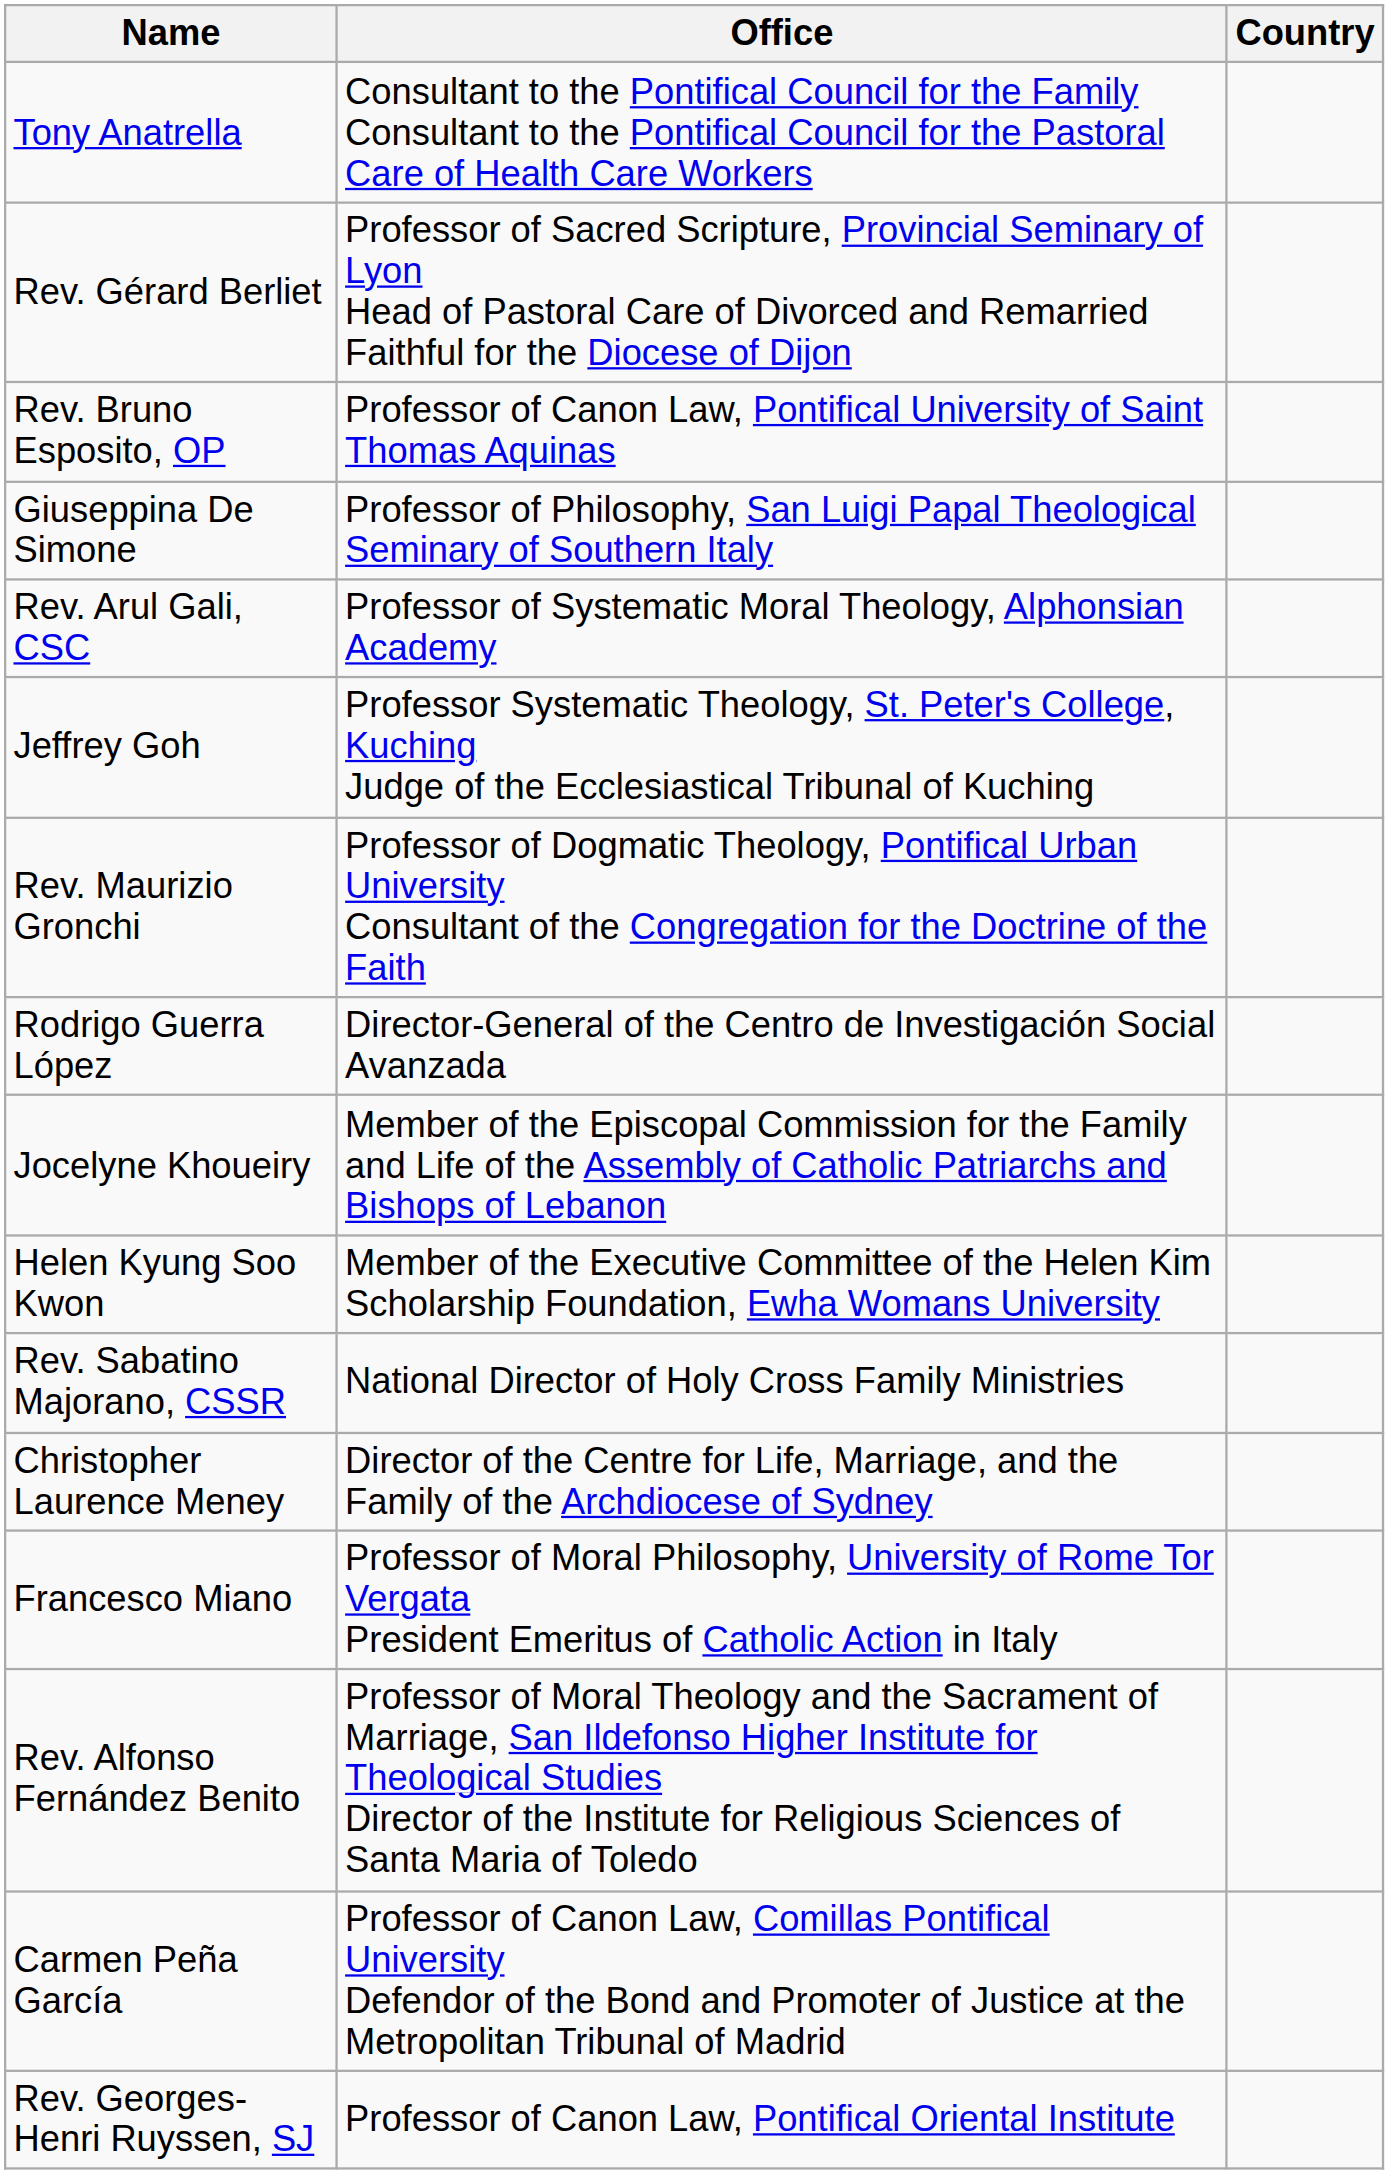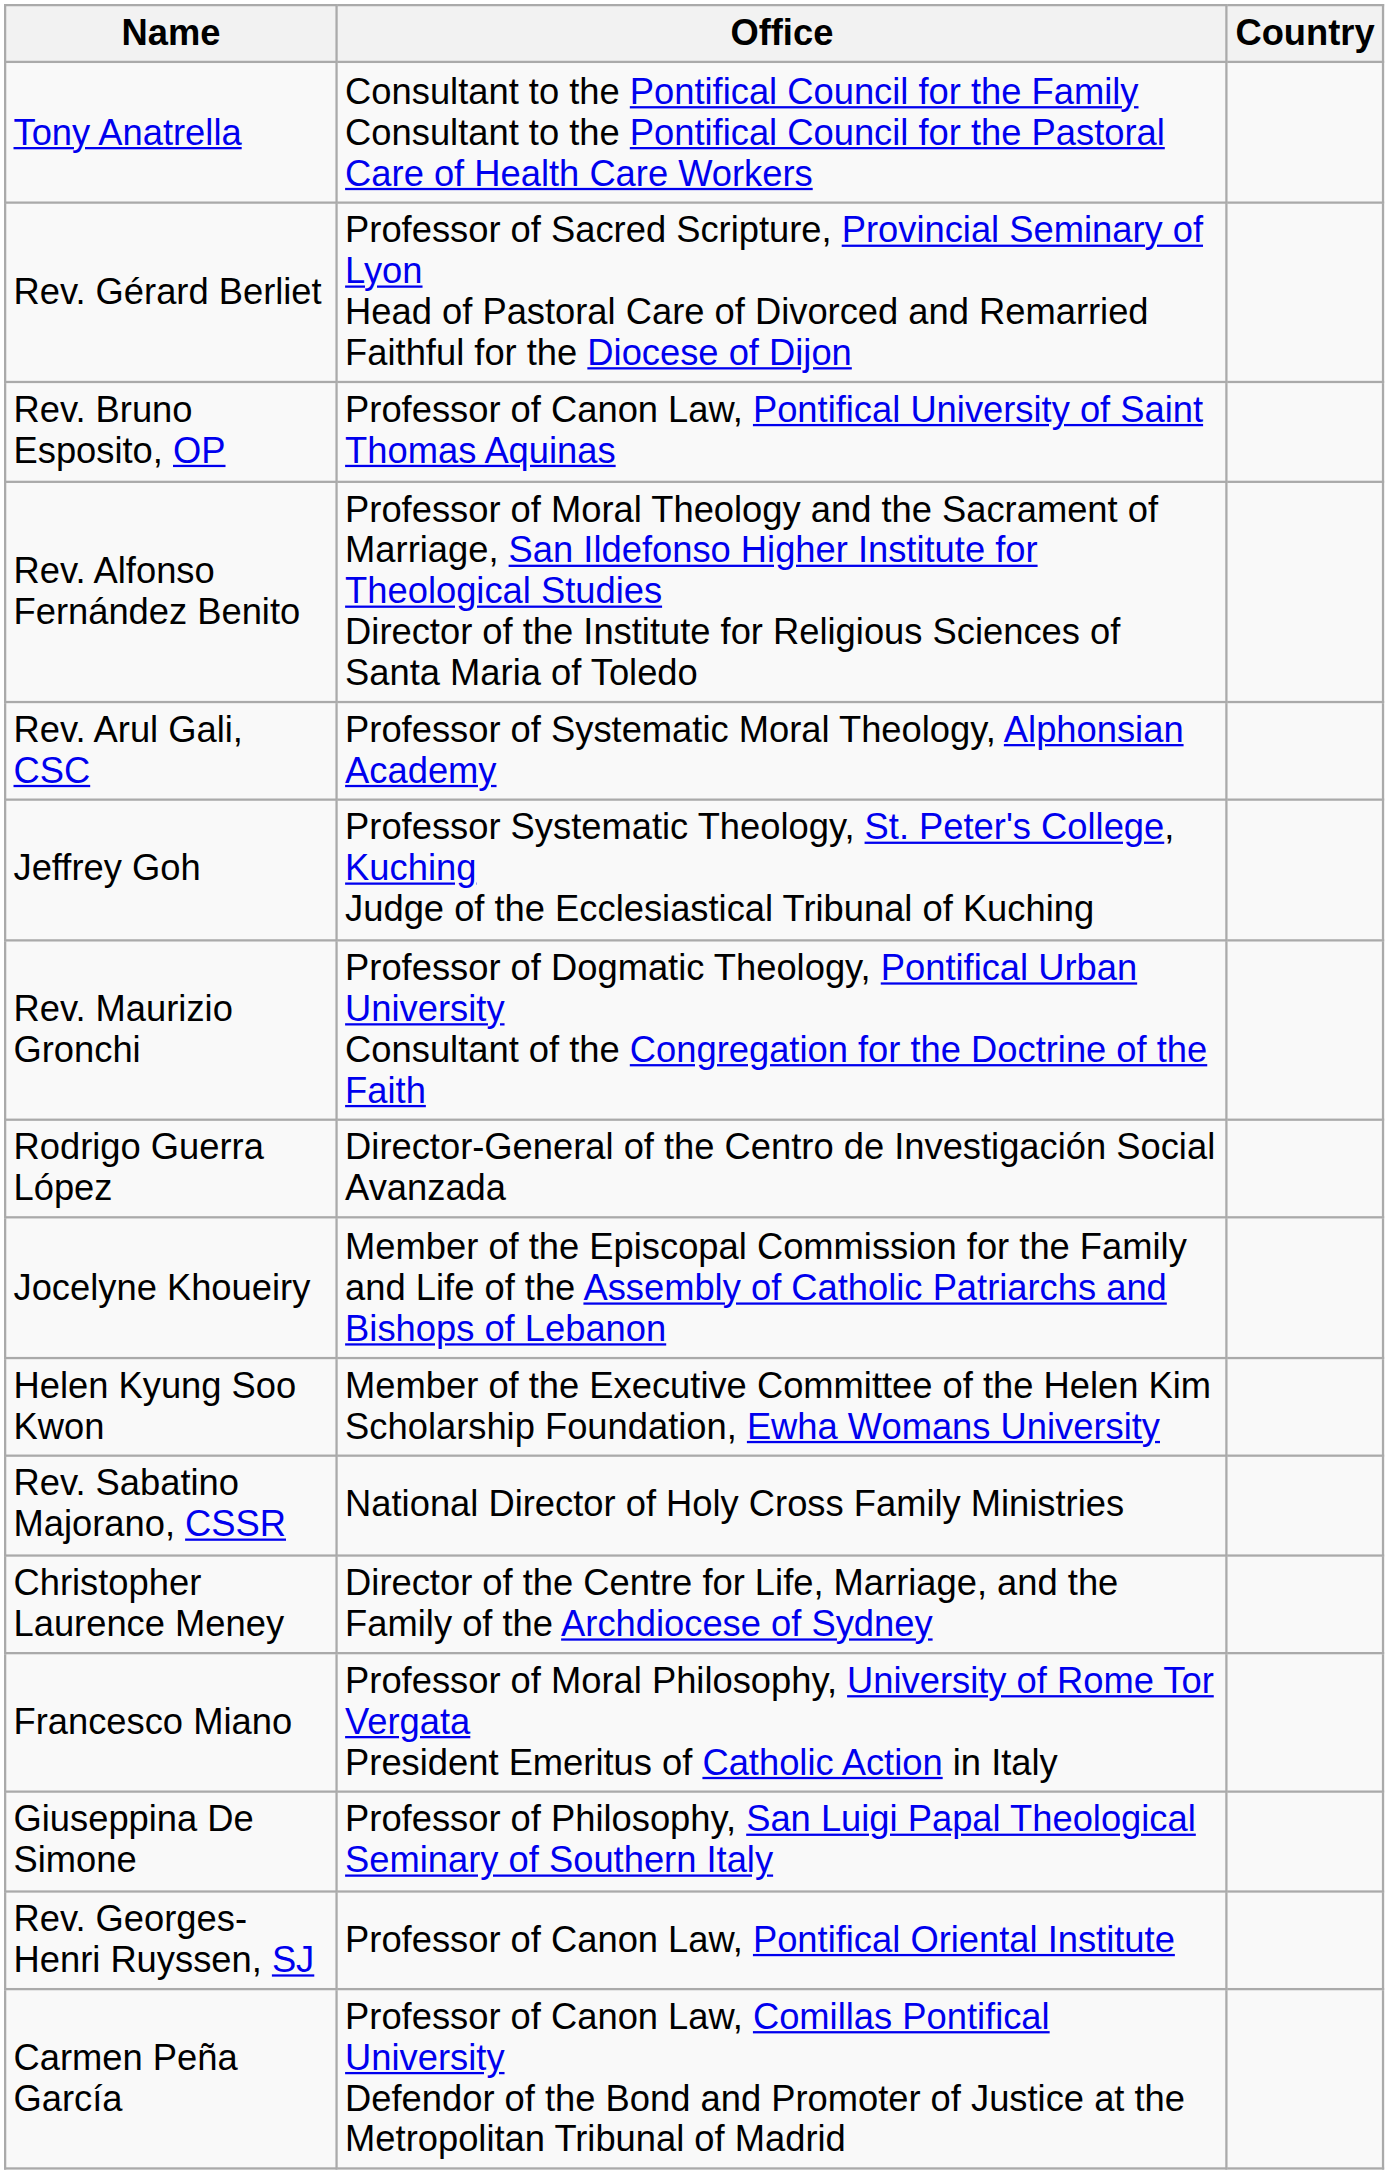rows swapped: Rev. Alfonso Fernández Benito <-> Giuseppina De Simone
rows swapped: Carmen Peña García <-> Rev. Georges-Henri Ruyssen, SJ
